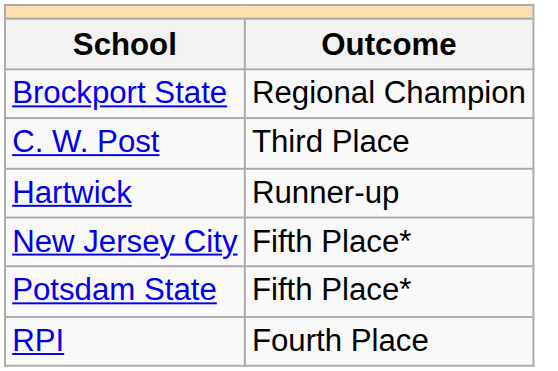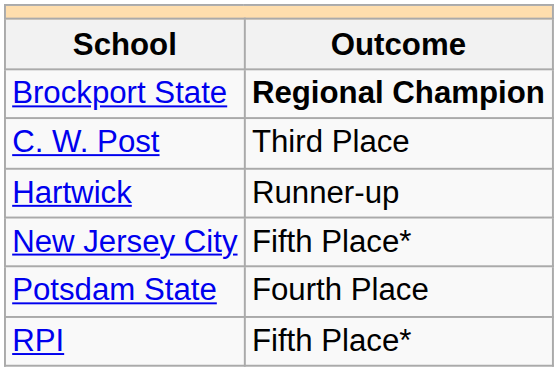Brockport State | Outcome: normal -> bold
Potsdam State | Outcome: Fifth Place* -> Fourth Place
RPI | Outcome: Fourth Place -> Fifth Place*
